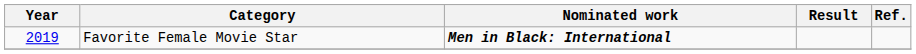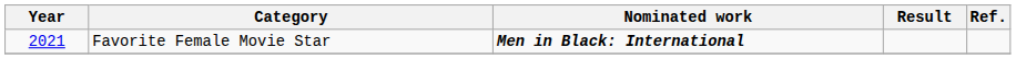Favorite Female Movie Star | Year: 2019 -> 2021
